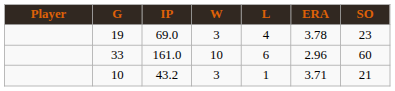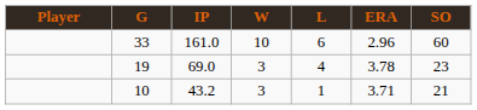rows swapped: 33 <-> 19
